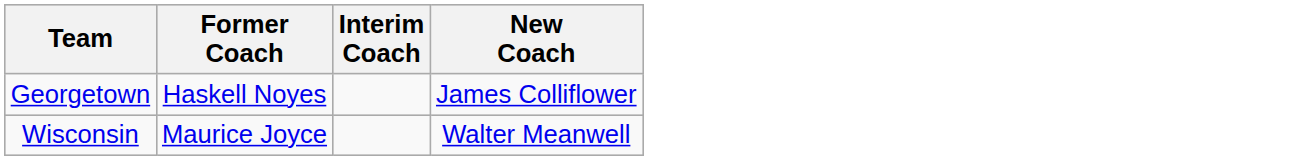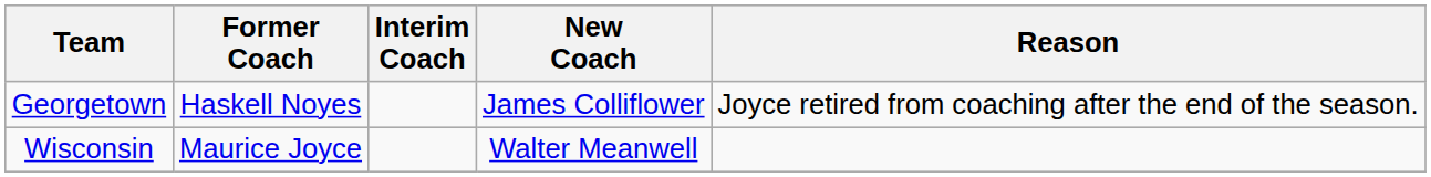+ column: Reason | Joyce retired from coaching after the end of the season.
